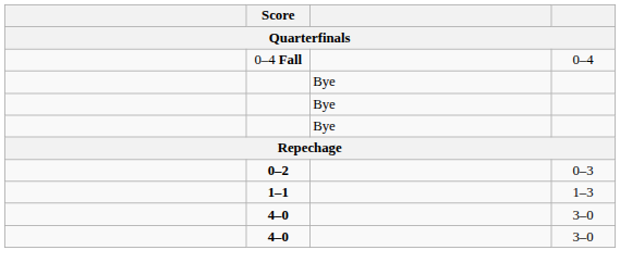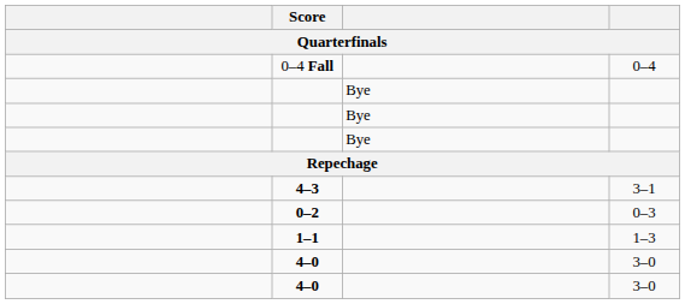+ row: 4–3 | 3–1
